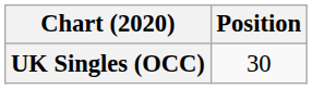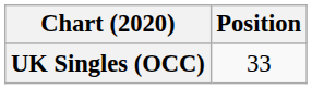UK Singles (OCC) | Position: 30 -> 33
